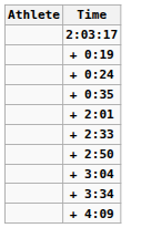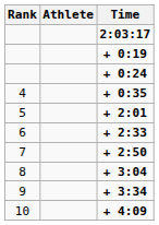+ column: Rank | 4 | 5 | 6 | 7 | 8 | 9 | 10
